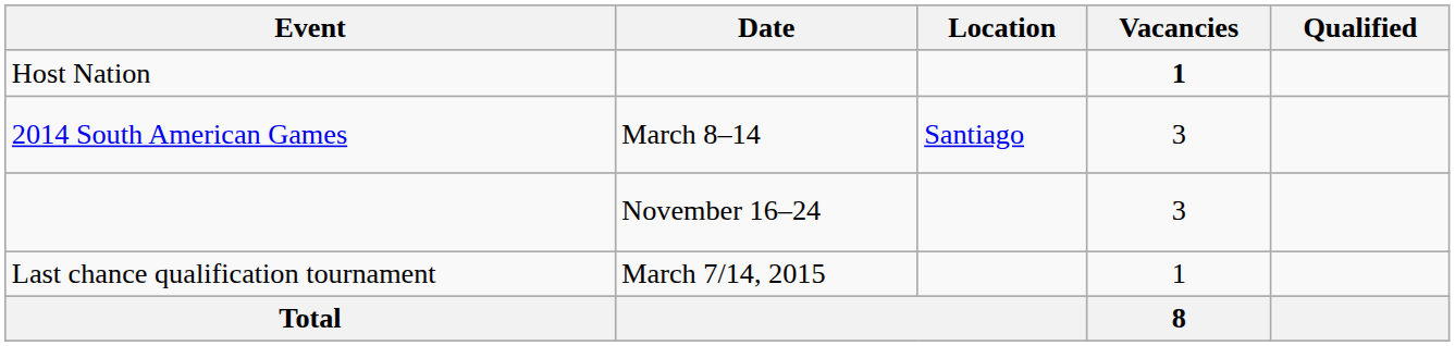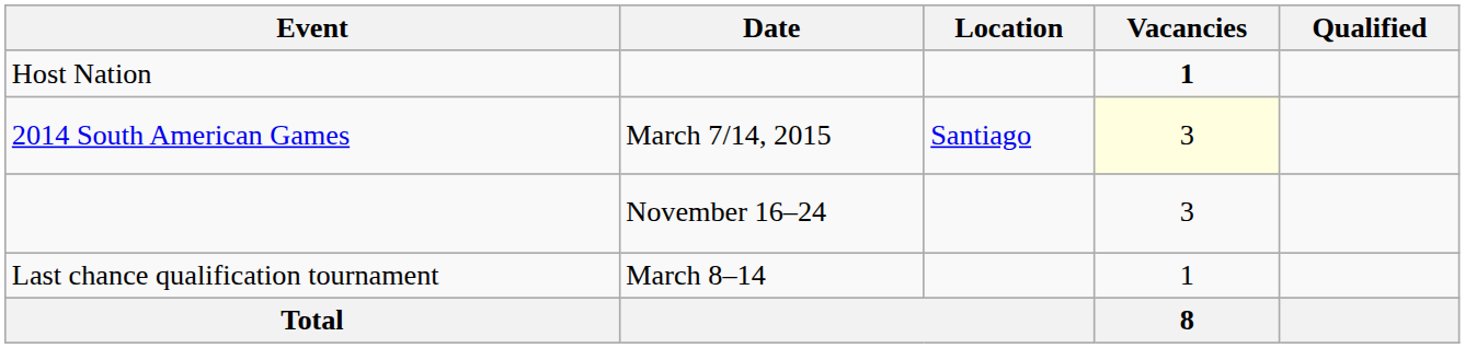2014 South American Games | Date: March 8–14 -> March 7/14, 2015
2014 South American Games | Vacancies: no background -> lightyellow background
Last chance qualification tournament | Date: March 7/14, 2015 -> March 8–14
